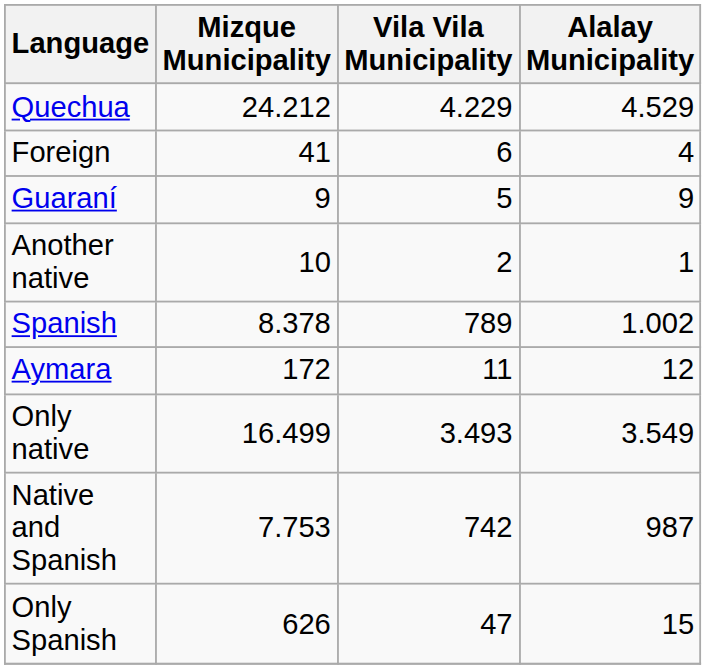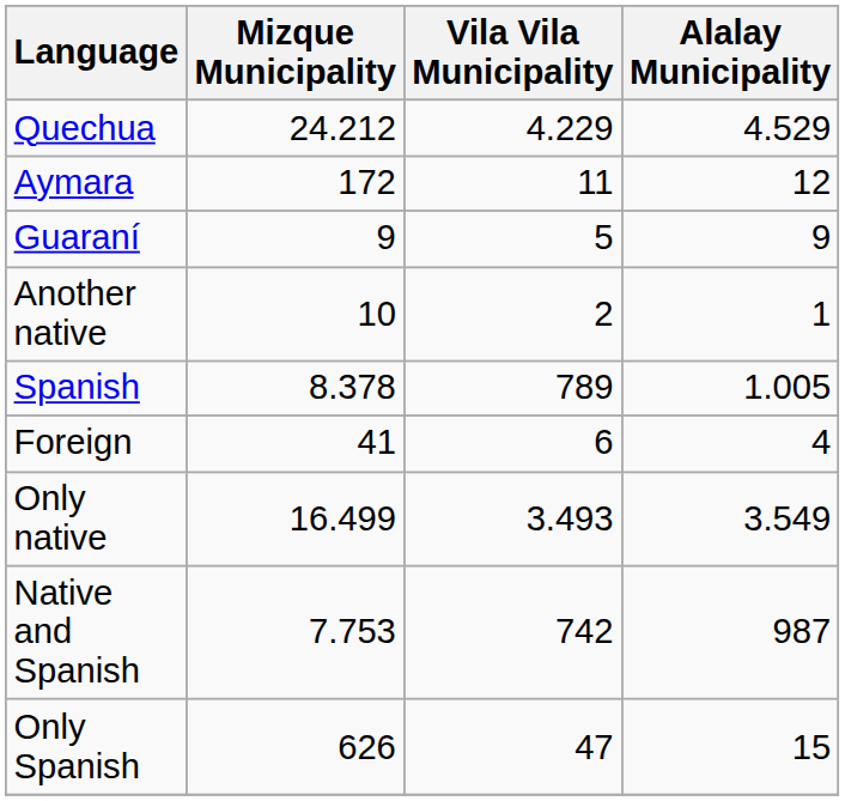rows swapped: Aymara <-> Foreign
Spanish | Alalay Municipality: 1.002 -> 1.005
